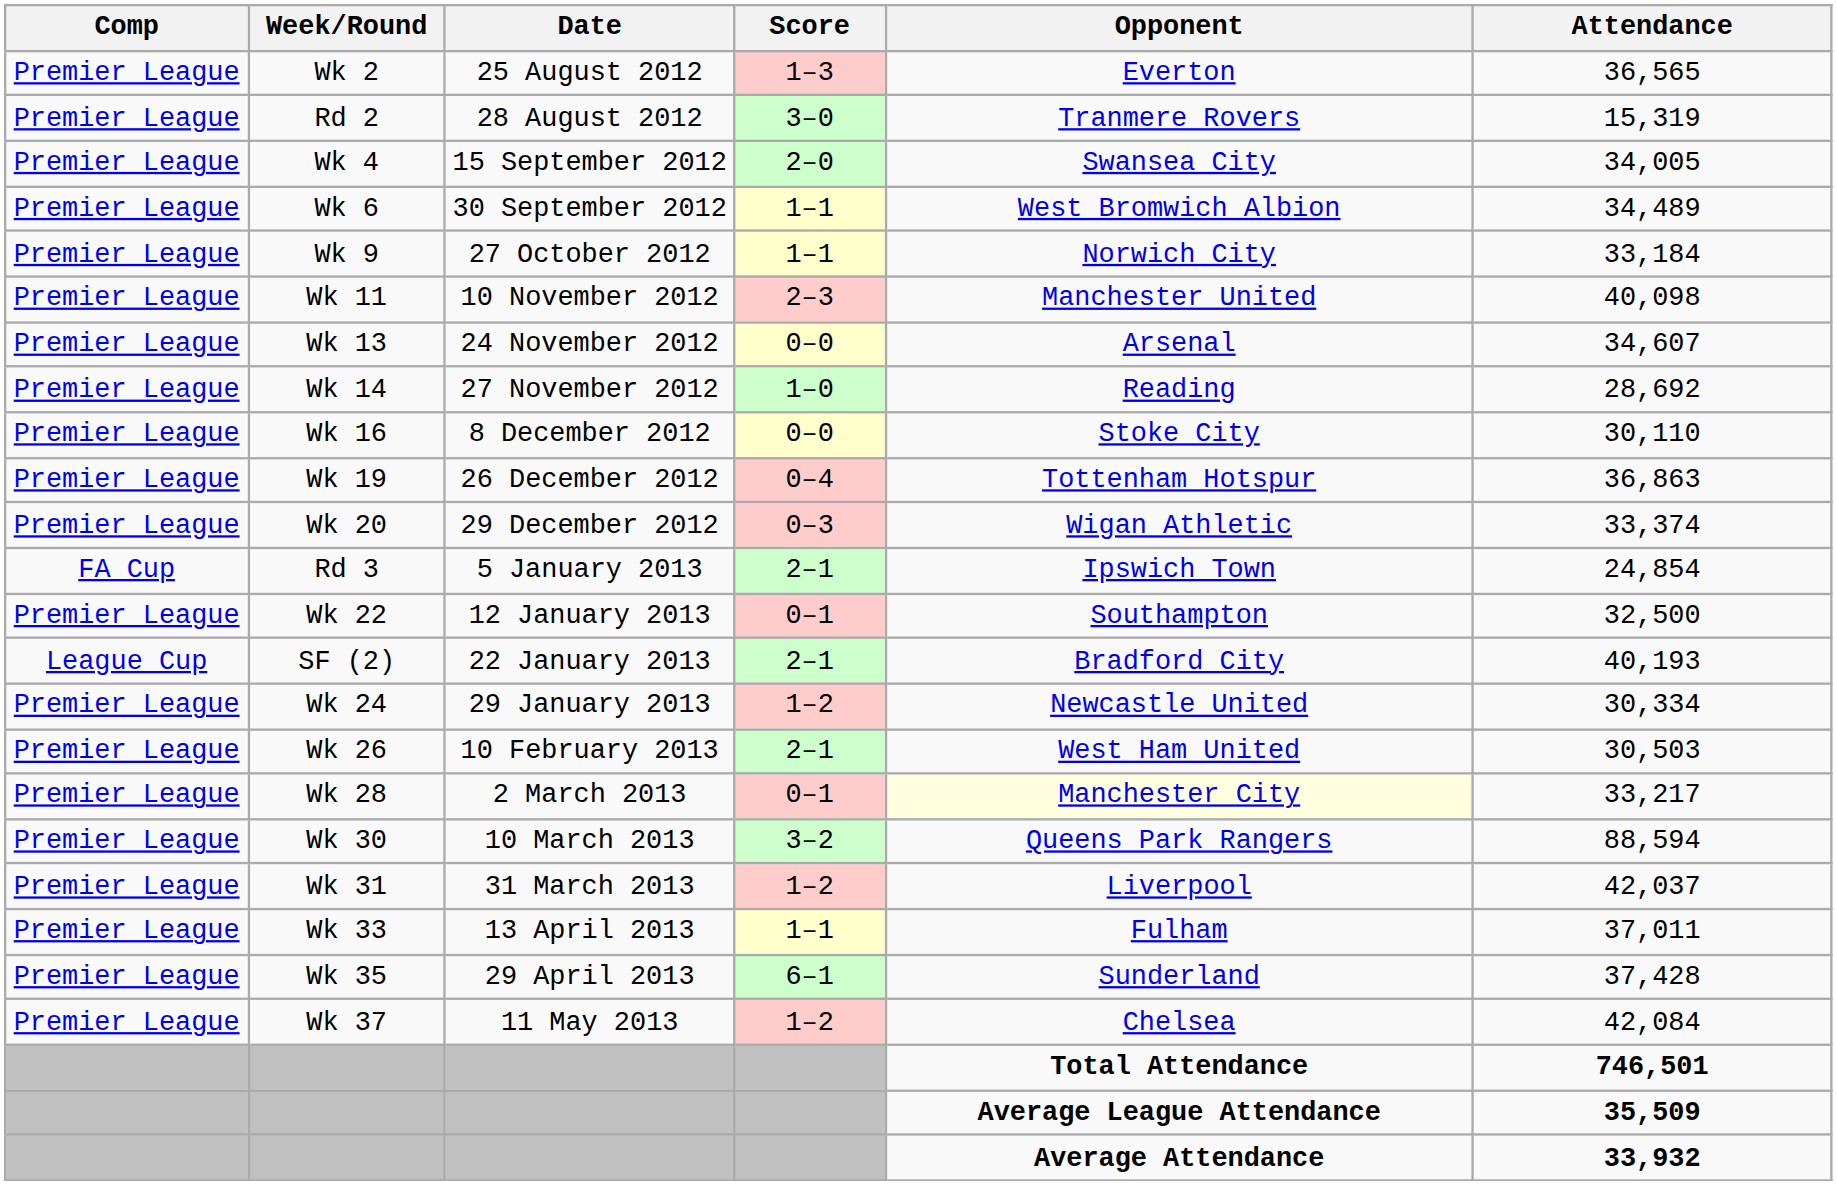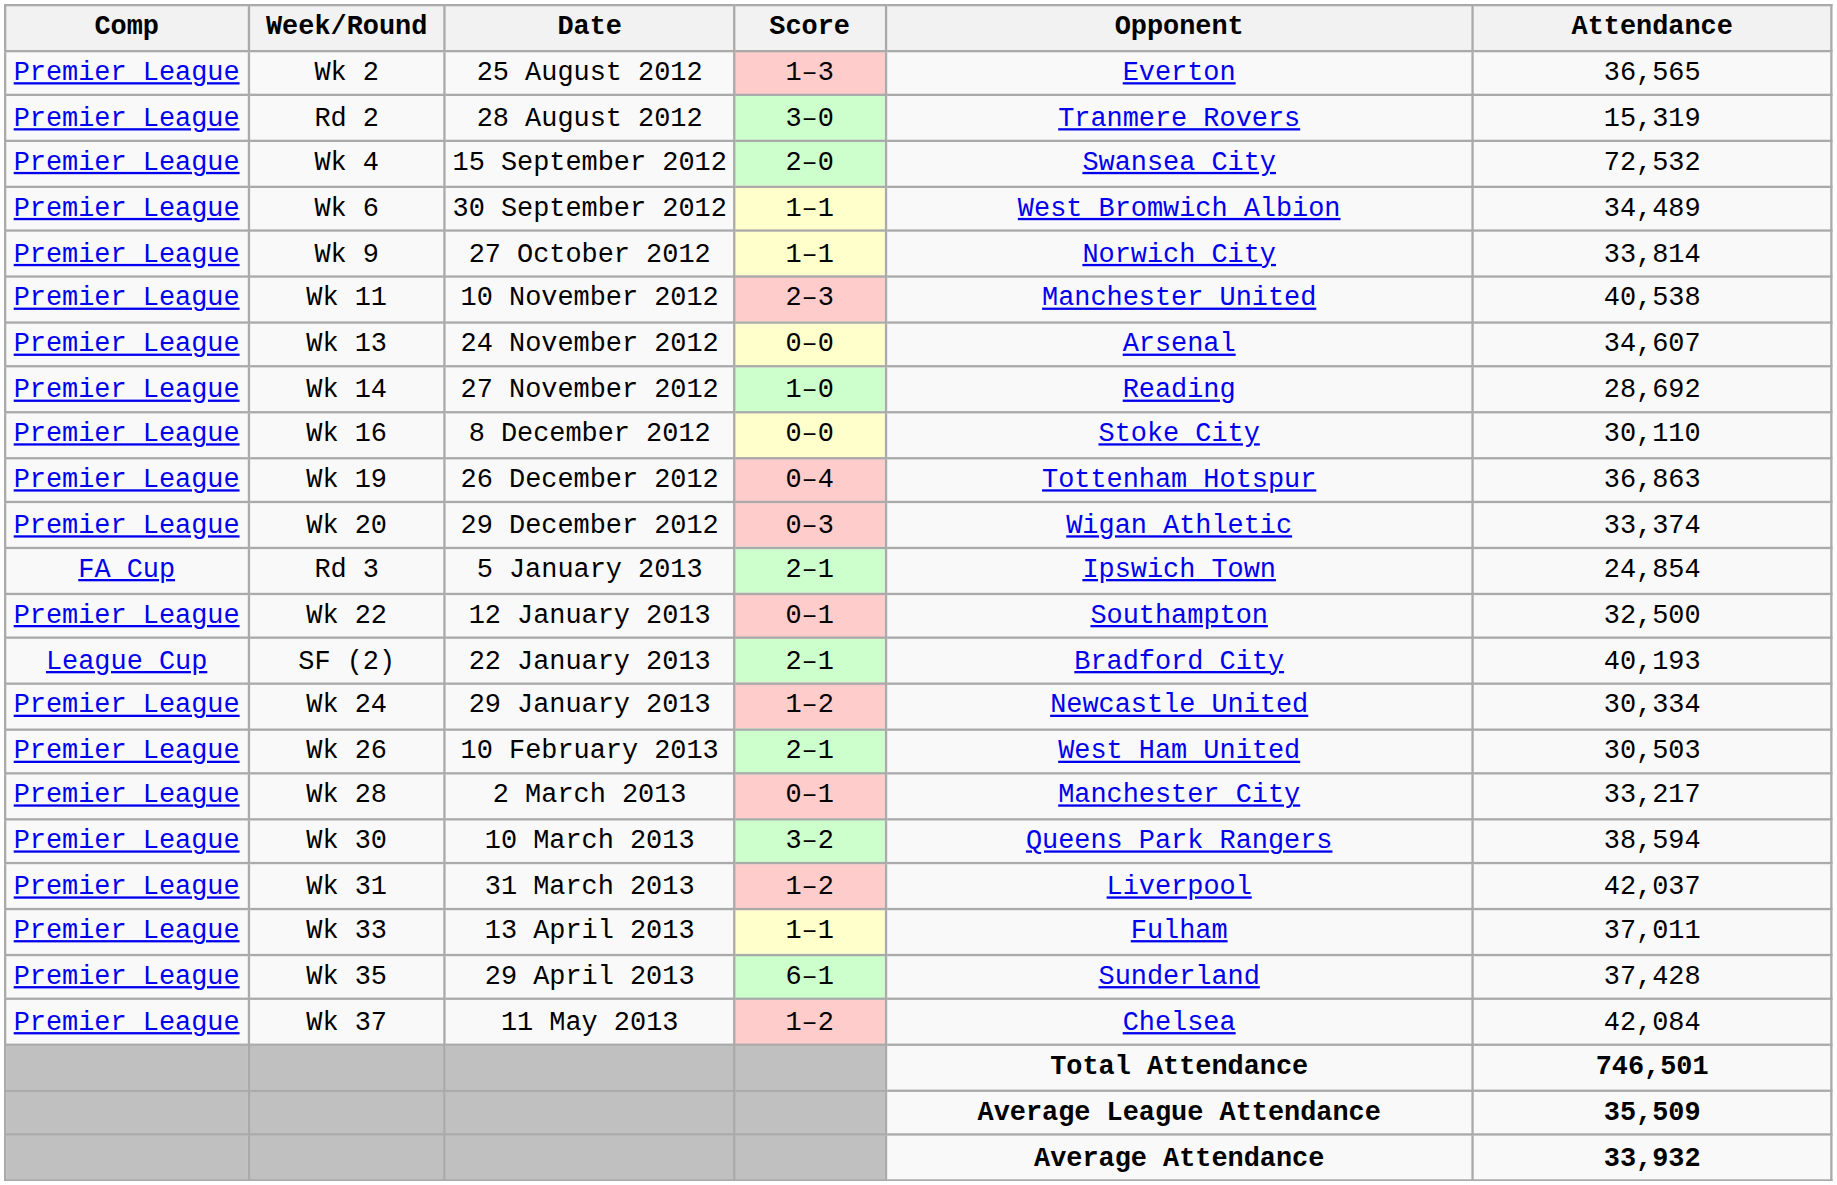Wk 4 | Attendance: 34,005 -> 72,532
Wk 9 | Attendance: 33,184 -> 33,814
Wk 11 | Attendance: 40,098 -> 40,538
Wk 28 | Opponent: lightyellow background -> no background
Wk 30 | Attendance: 88,594 -> 38,594
